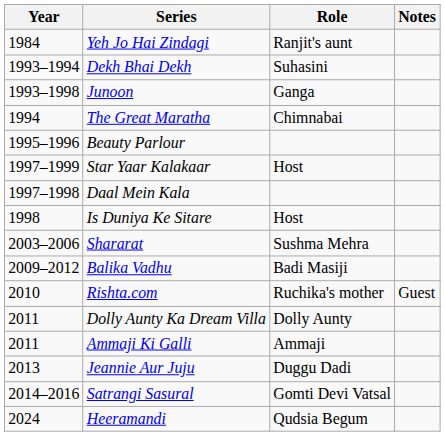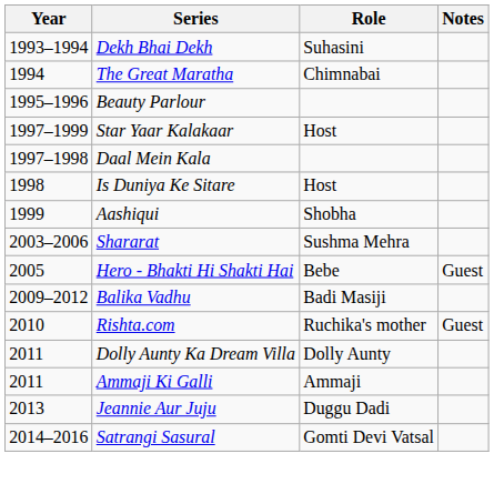- row: 1984 | Yeh Jo Hai Zindagi | Ranjit's aunt
- row: 1993–1998 | Junoon | Ganga
+ row: 1999 | Aashiqui | Shobha
+ row: 2005 | Hero - Bhakti Hi Shakti Hai | Bebe | Guest
- row: 2024 | Heeramandi | Qudsia Begum
